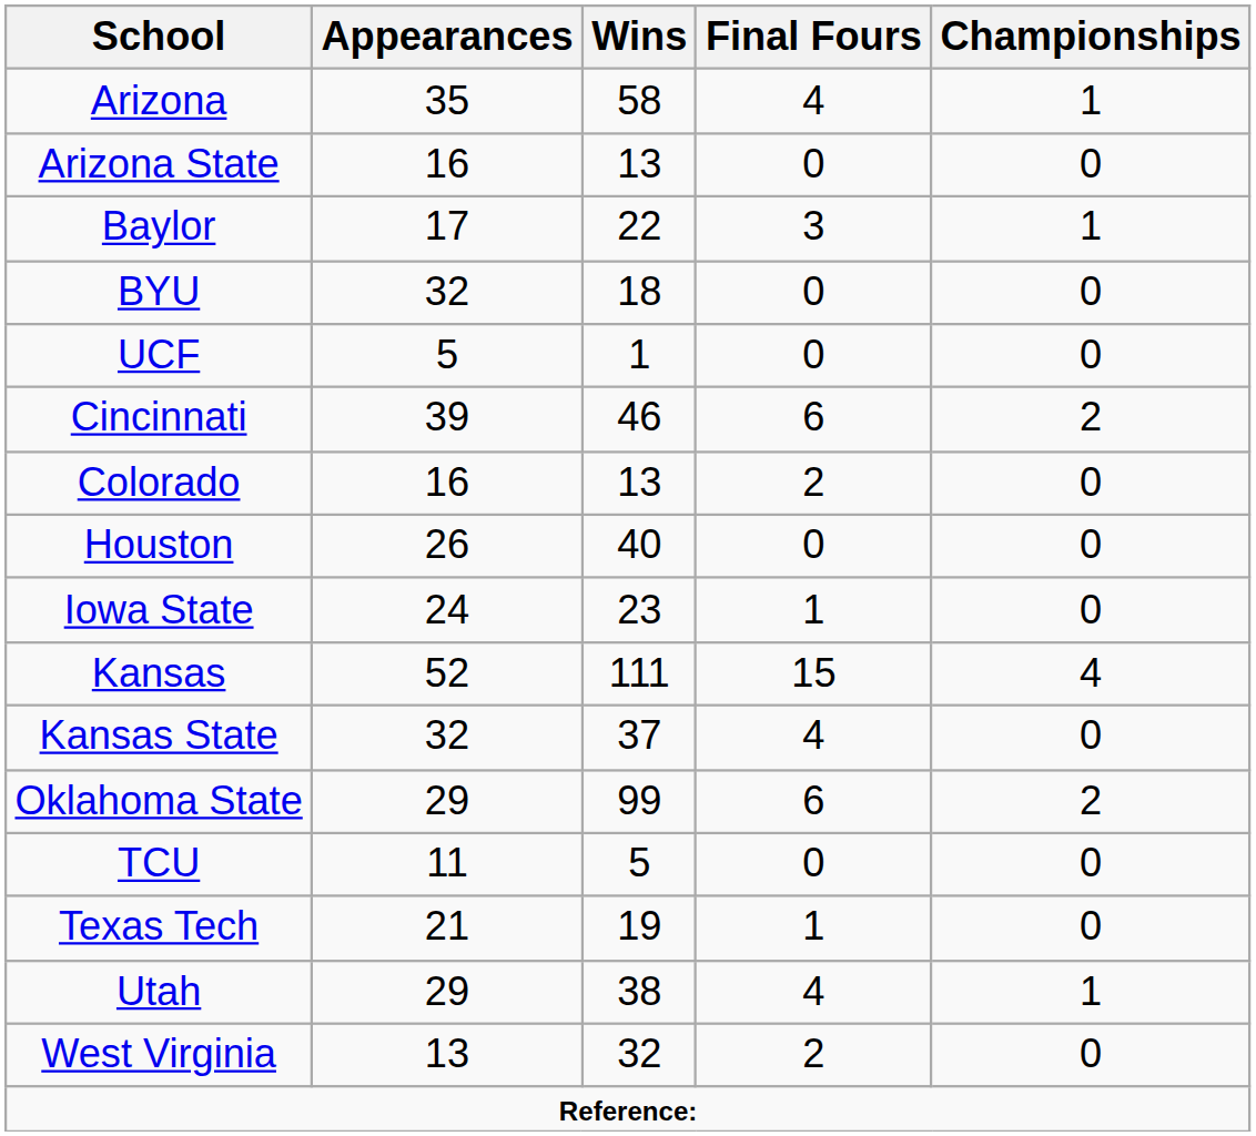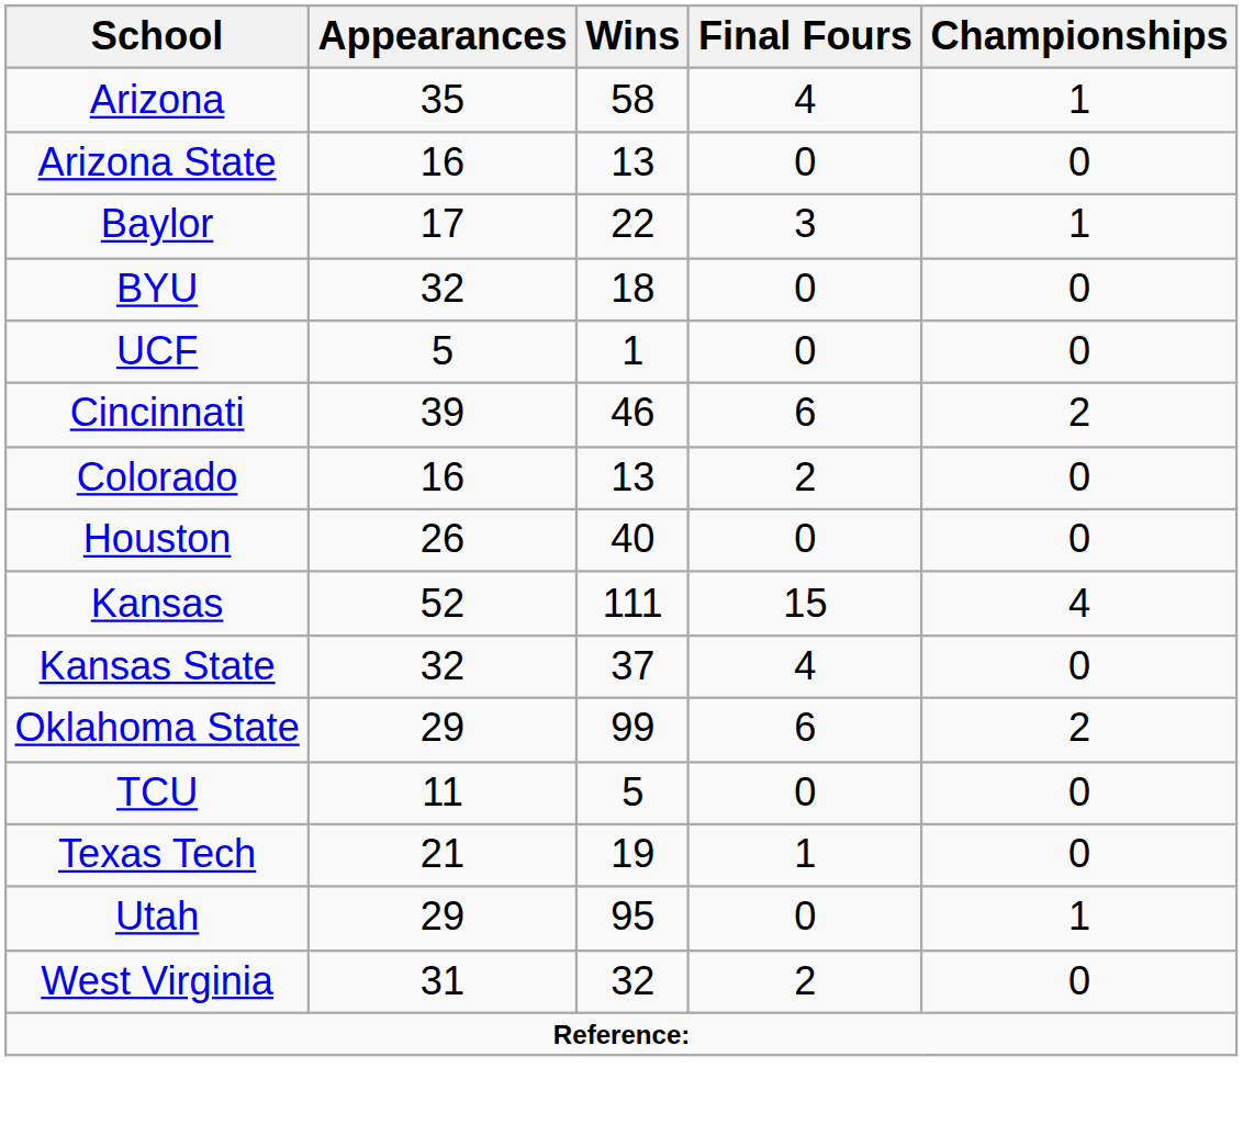- row: Iowa State | 24 | 23 | 1 | 0
Utah | Wins: 38 -> 95
Utah | Final Fours: 4 -> 0
West Virginia | Appearances: 13 -> 31
